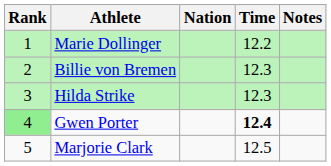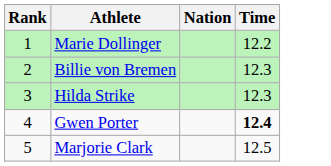- column: Notes
Gwen Porter | Rank: lightgreen background -> no background
